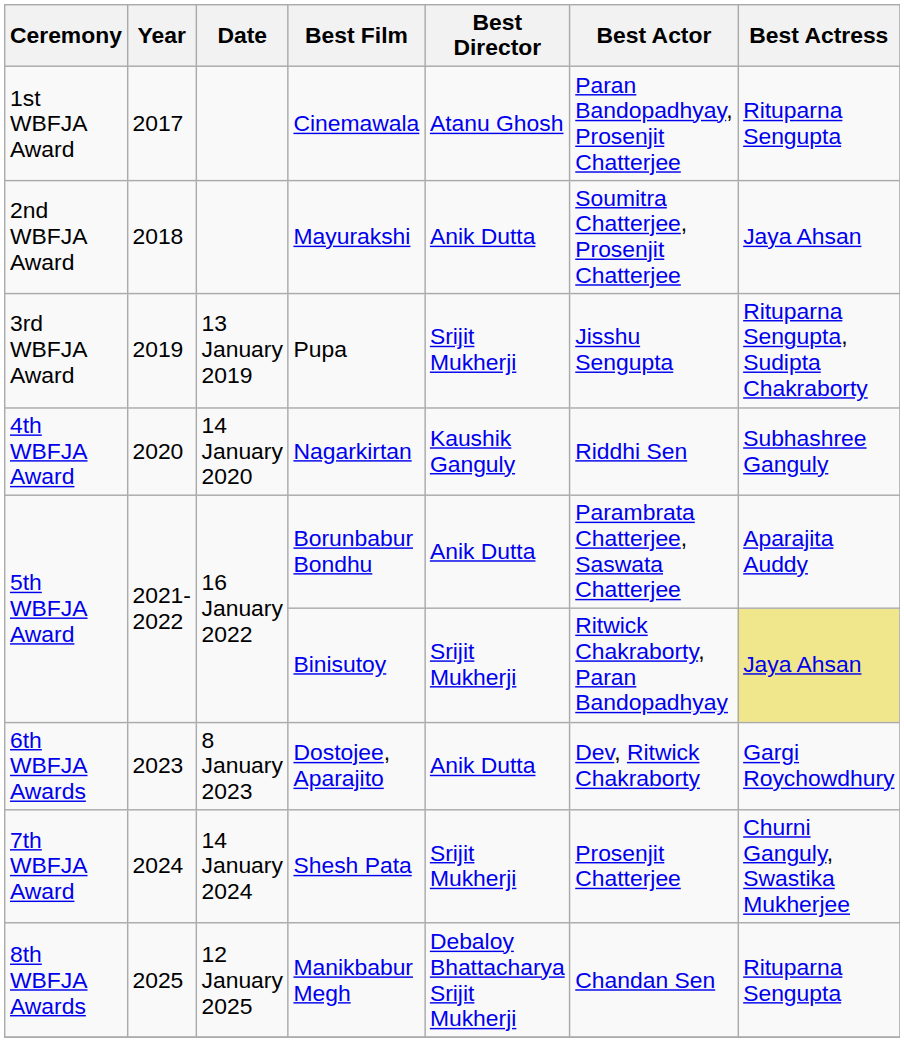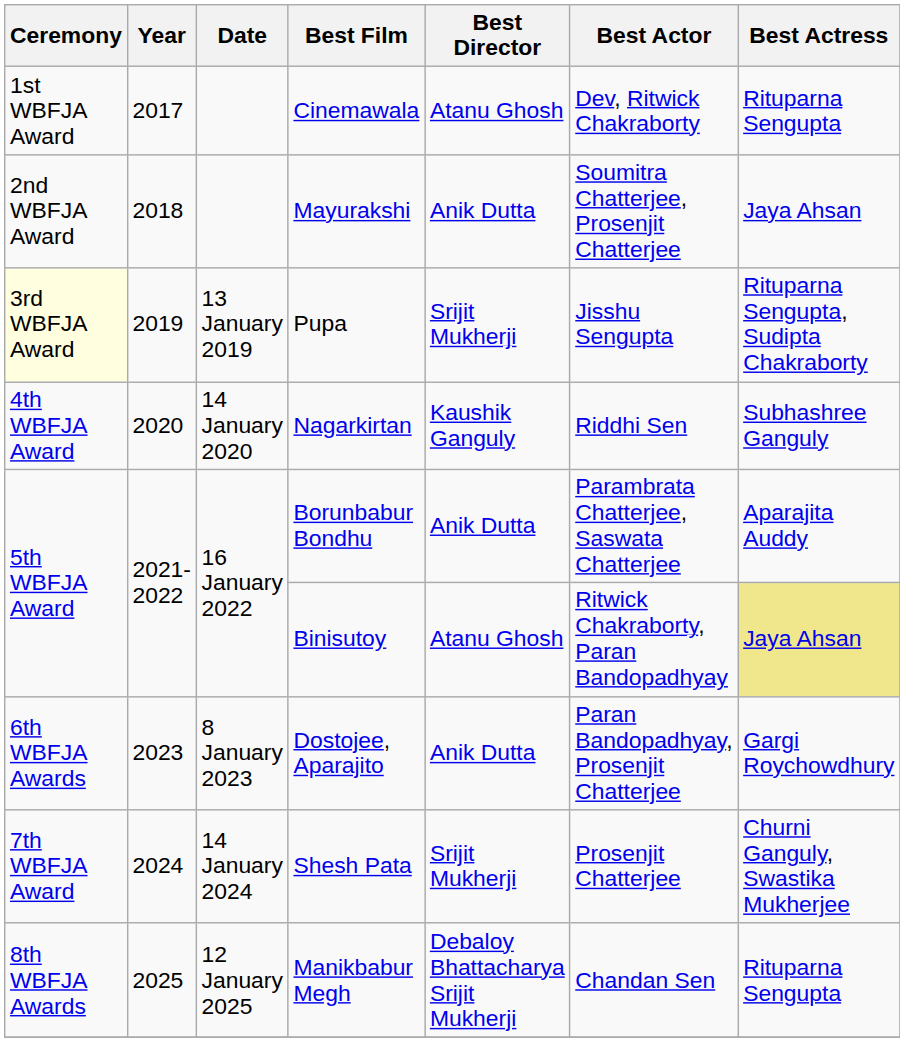Cinemawala | Best Actor: Paran Bandopadhyay, Prosenjit Chatterjee -> Dev, Ritwick Chakraborty
Pupa | Ceremony: no background -> lightyellow background
Binisutoy | Best Director: Srijit Mukherji -> Atanu Ghosh
Dostojee, Aparajito | Best Actor: Dev, Ritwick Chakraborty -> Paran Bandopadhyay, Prosenjit Chatterjee
